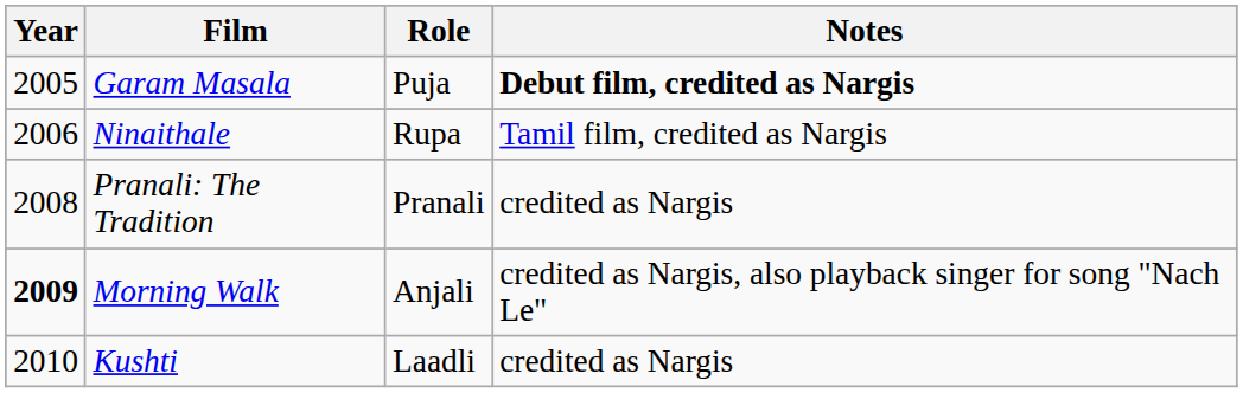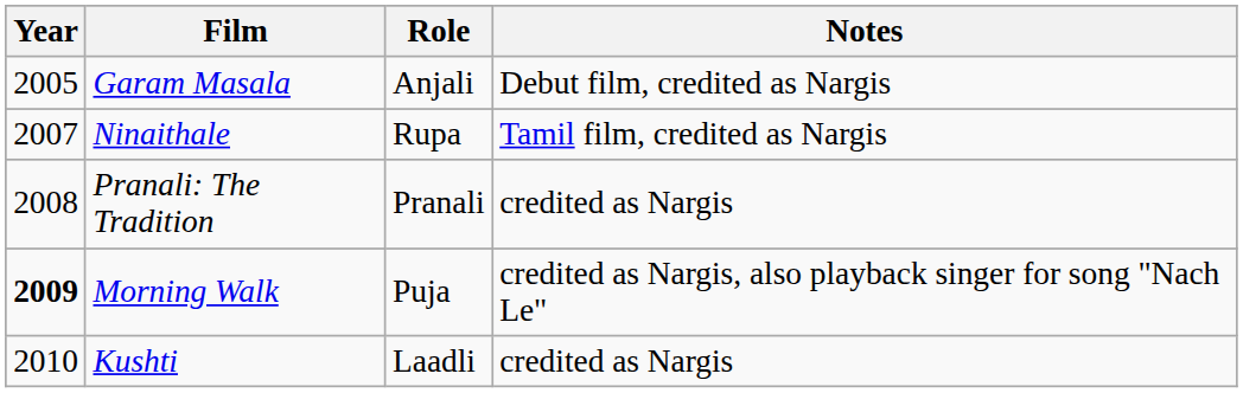Garam Masala | Role: Puja -> Anjali
Garam Masala | Notes: bold -> normal
Ninaithale | Year: 2006 -> 2007
Morning Walk | Role: Anjali -> Puja
